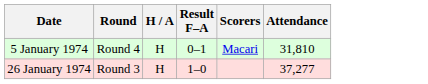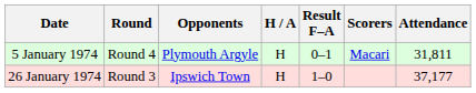+ column: Opponents | Plymouth Argyle | Ipswich Town
5 January 1974 | Attendance: 31,810 -> 31,811
26 January 1974 | Attendance: 37,277 -> 37,177
